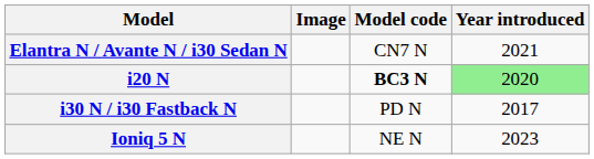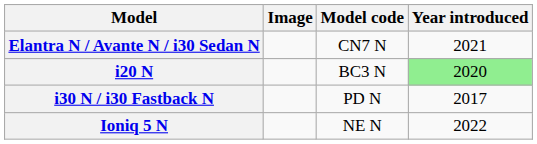i20 N | Model code: bold -> normal
Ioniq 5 N | Year introduced: 2023 -> 2022
